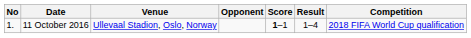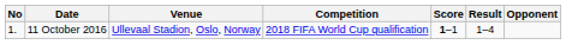columns swapped: Opponent <-> Competition
